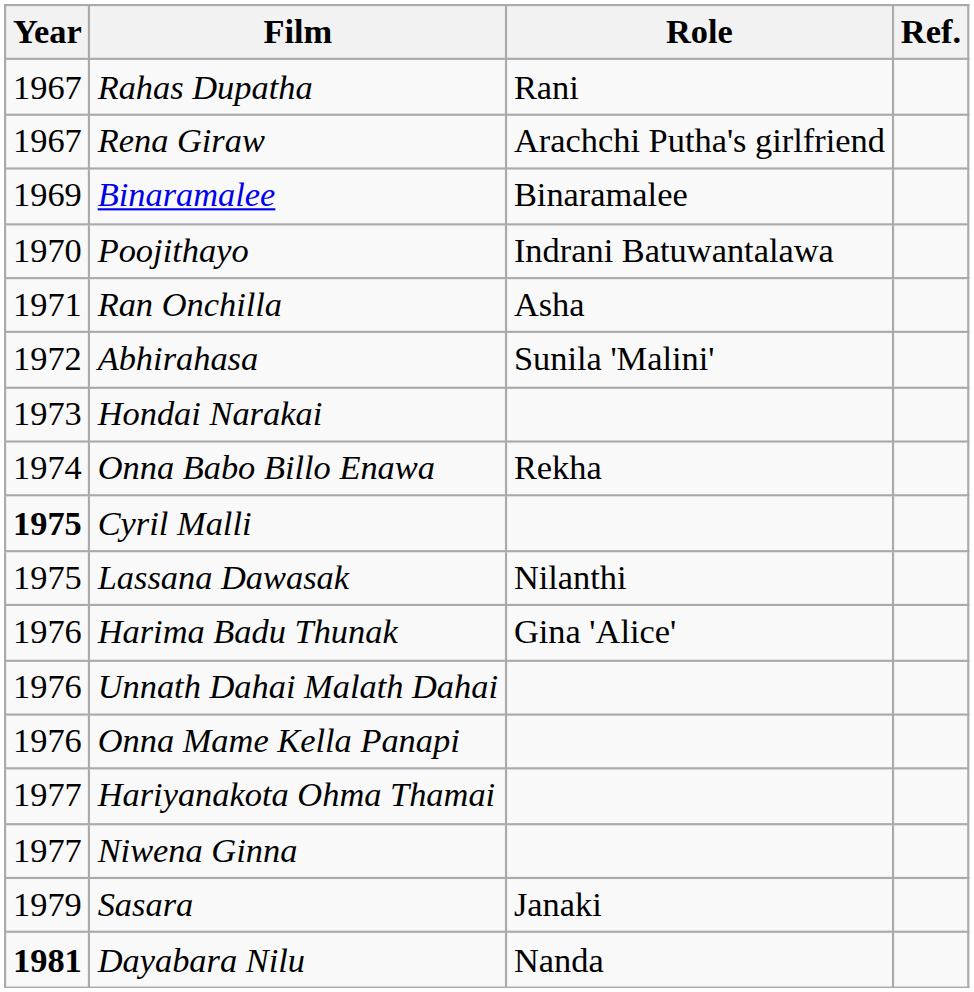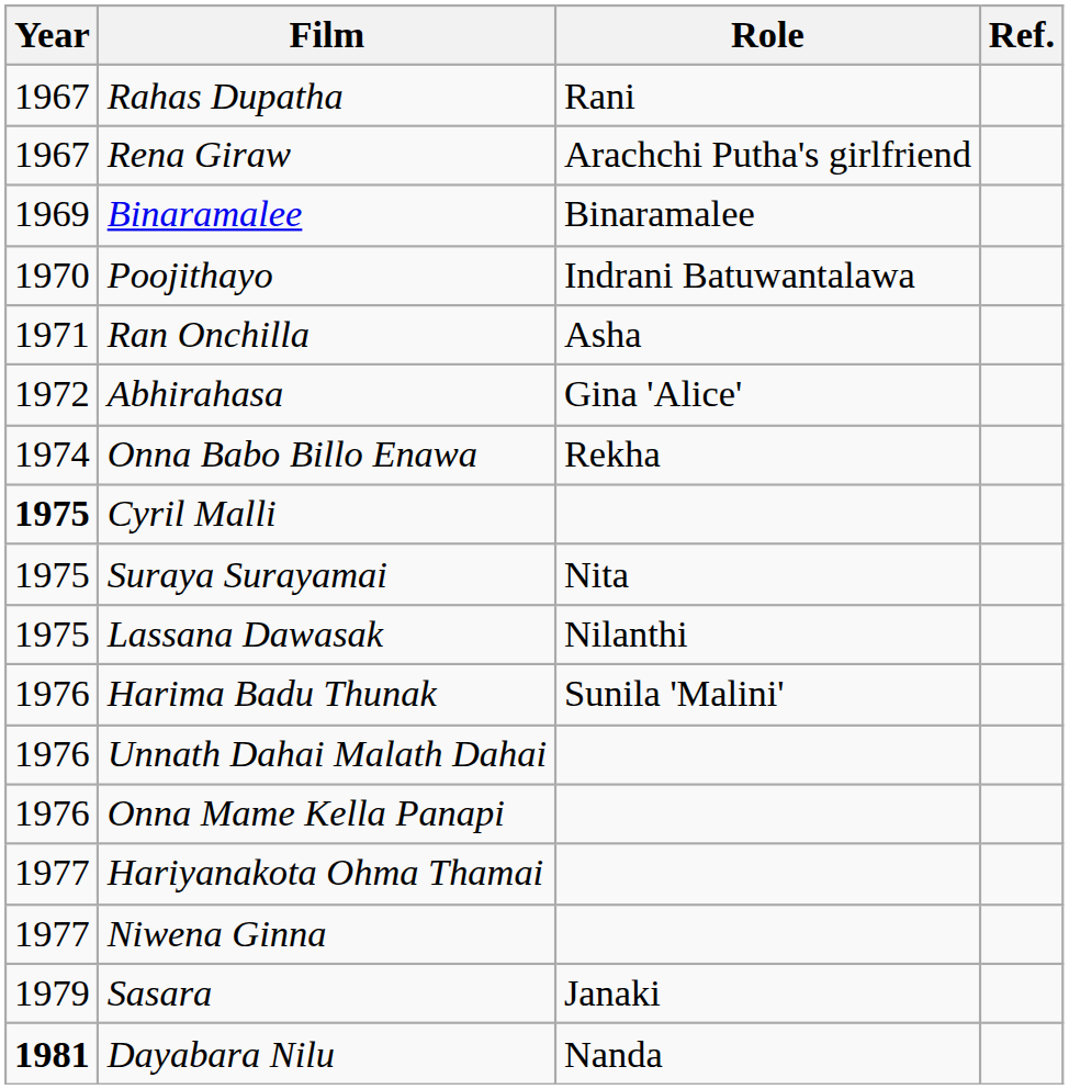Abhirahasa | Role: Sunila 'Malini' -> Gina 'Alice'
- row: 1973 | Hondai Narakai
+ row: 1975 | Suraya Surayamai | Nita
Harima Badu Thunak | Role: Gina 'Alice' -> Sunila 'Malini'
